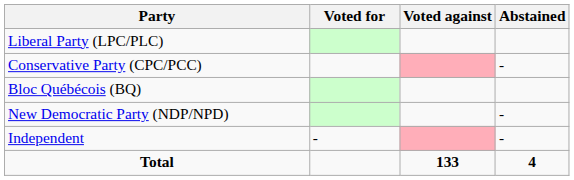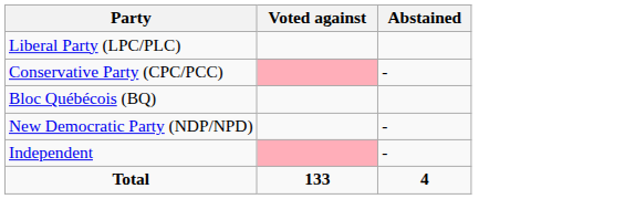- column: Voted for | -
